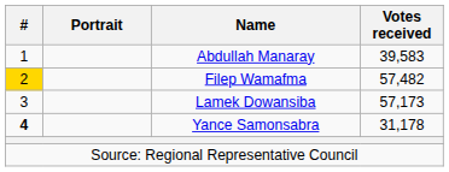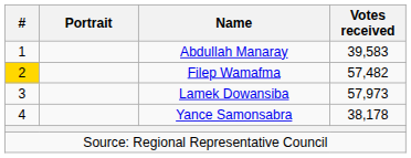Lamek Dowansiba | Votes received: 57,173 -> 57,973
Yance Samonsabra | #: bold -> normal
Yance Samonsabra | Votes received: 31,178 -> 38,178
